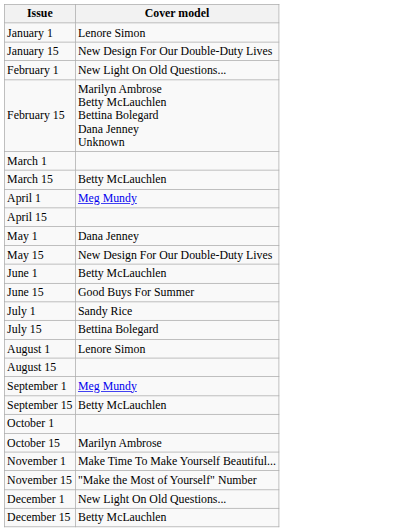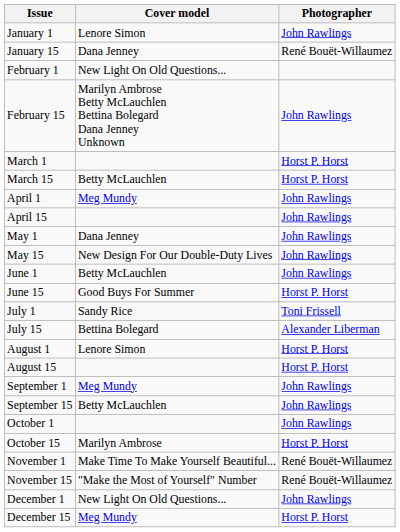+ column: Photographer | John Rawlings | René Bouët-Willaumez | John Rawlings | Horst P. Horst | Horst P. Horst | John Rawlings | John Rawlings | John Rawlings | John Rawlings | John Rawlings | Horst P. Horst | Toni Frissell | Alexander Liberman | Horst P. Horst | Horst P. Horst | John Rawlings | John Rawlings | John Rawlings | Horst P. Horst | René Bouët-Willaumez | René Bouët-Willaumez | John Rawlings | Horst P. Horst
January 15 | Cover model: New Design For Our Double-Duty Lives -> Dana Jenney
December 15 | Cover model: Betty McLauchlen -> Meg Mundy
